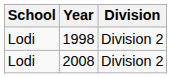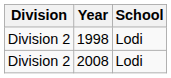columns swapped: School <-> Division
